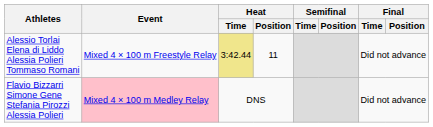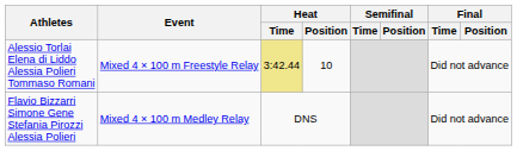Alessio Torlai Elena di Liddo Alessia Polieri Tommaso Romani | Heat / Position: 11 -> 10
Flavio Bizzarri Simone Gene Stefania Pirozzi Alessia Polieri | Event: pink background -> no background
